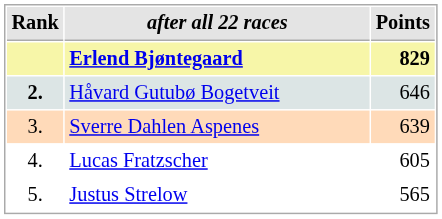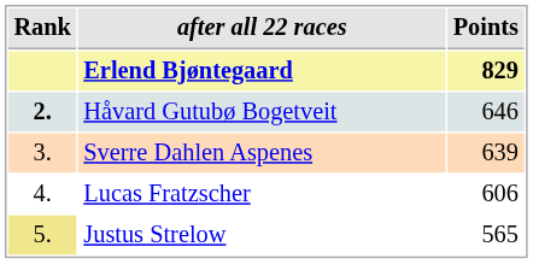Lucas Fratzscher | Points: 605 -> 606
Justus Strelow | Rank: no background -> khaki background
